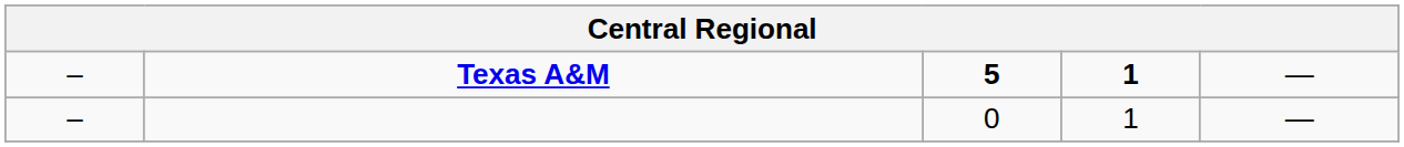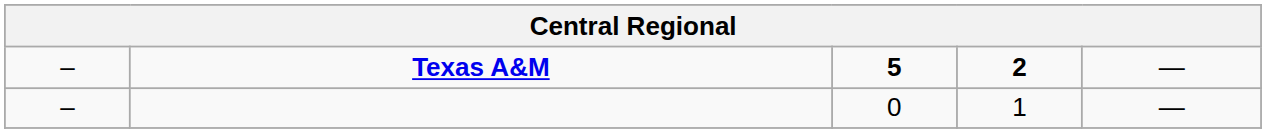Texas A&M | column 4: 1 -> 2
